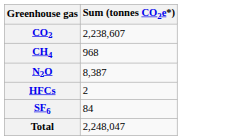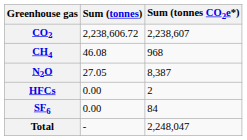+ column: Sum (tonnes) | 2,238,606.72 | 46.08 | 27.05 | 0.00 | 0.00 | -
